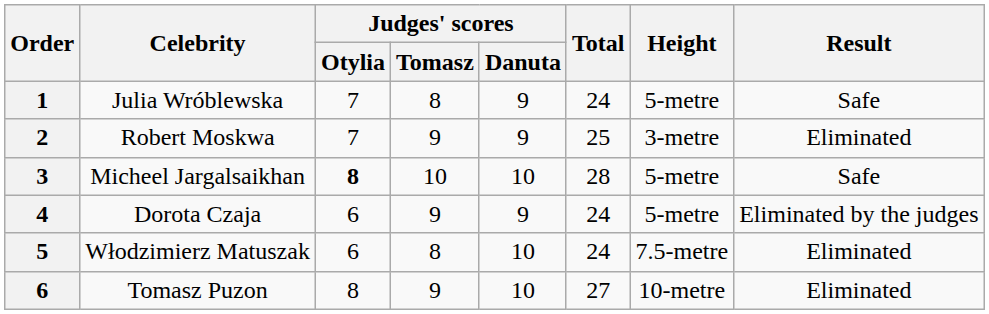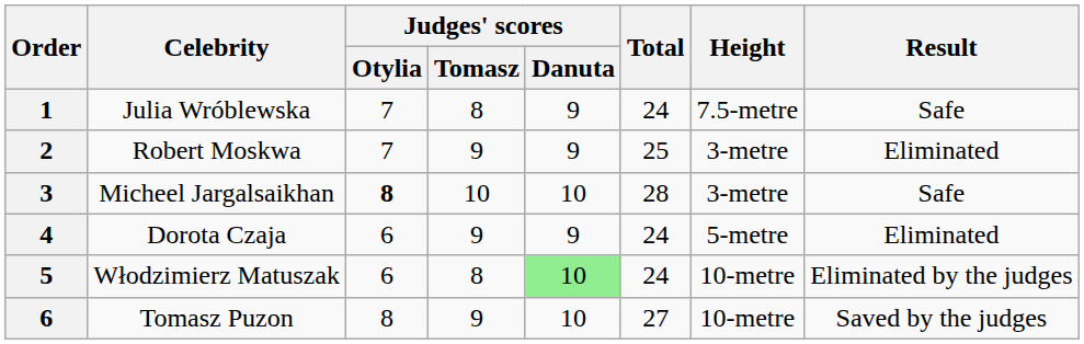Julia Wróblewska | Height: 5-metre -> 7.5-metre
Micheel Jargalsaikhan | Height: 5-metre -> 3-metre
Dorota Czaja | Result: Eliminated by the judges -> Eliminated
Włodzimierz Matuszak | Judges' scores / Danuta: no background -> lightgreen background
Włodzimierz Matuszak | Height: 7.5-metre -> 10-metre
Włodzimierz Matuszak | Result: Eliminated -> Eliminated by the judges
Tomasz Puzon | Result: Eliminated -> Saved by the judges
